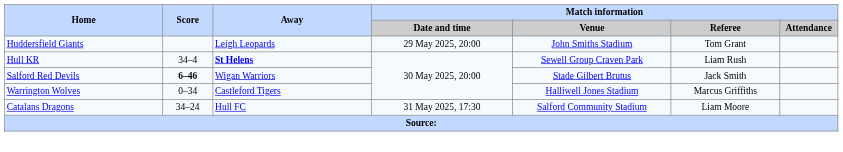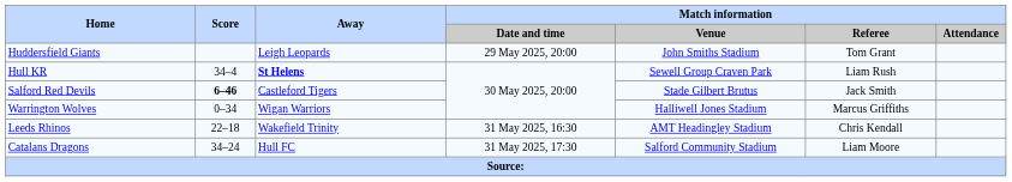Salford Red Devils | Away: Wigan Warriors -> Castleford Tigers
Warrington Wolves | Away: Castleford Tigers -> Wigan Warriors
+ row: Leeds Rhinos | 22–18 | Wakefield Trinity | 31 May 2025, 16:30 | AMT Headingley Stadium | Chris Kendall
